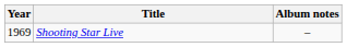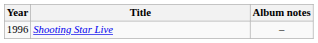Shooting Star Live | Year: 1969 -> 1996
